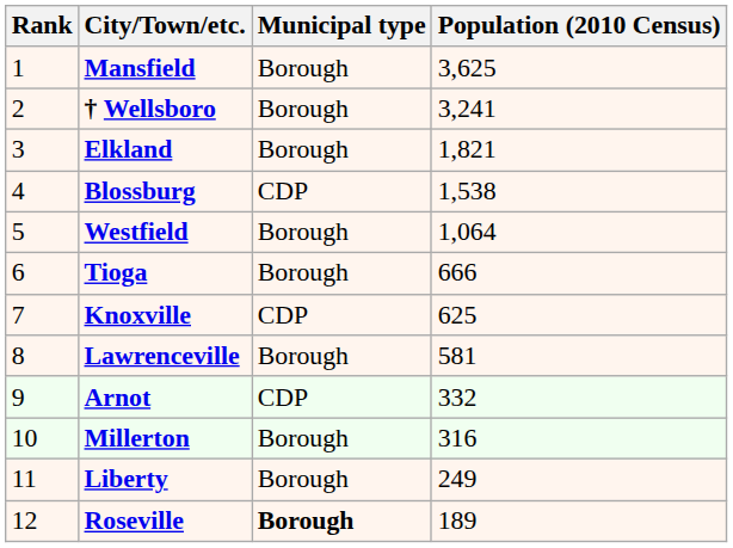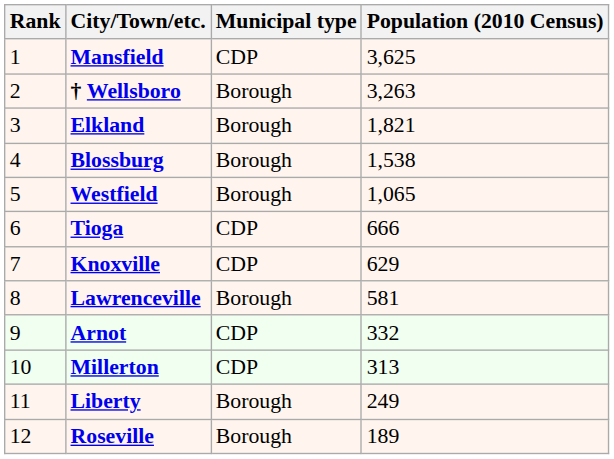Mansfield | Municipal type: Borough -> CDP
† Wellsboro | Population (2010 Census): 3,241 -> 3,263
Blossburg | Municipal type: CDP -> Borough
Westfield | Population (2010 Census): 1,064 -> 1,065
Tioga | Municipal type: Borough -> CDP
Knoxville | Population (2010 Census): 625 -> 629
Millerton | Municipal type: Borough -> CDP
Millerton | Population (2010 Census): 316 -> 313
Roseville | Municipal type: bold -> normal
